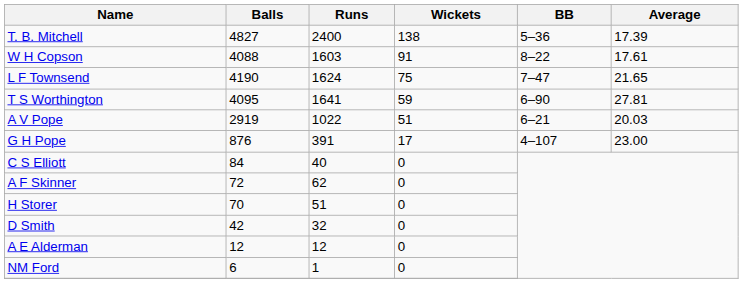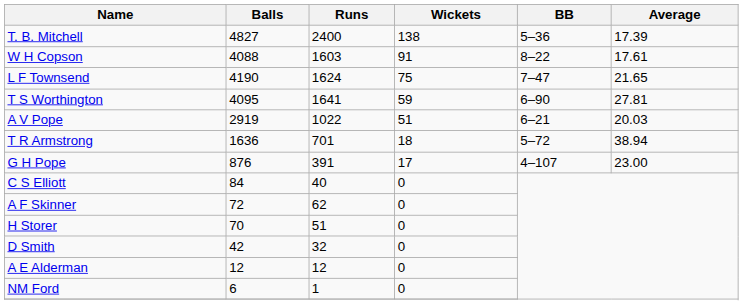+ row: T R Armstrong | 1636 | 701 | 18 | 5–72 | 38.94
